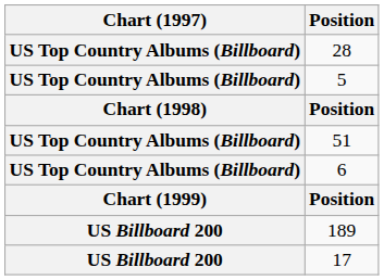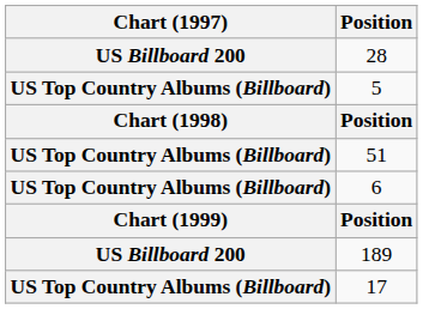28 | Chart (1997): US Top Country Albums (Billboard) -> US Billboard 200
17 | Chart (1997): US Billboard 200 -> US Top Country Albums (Billboard)
